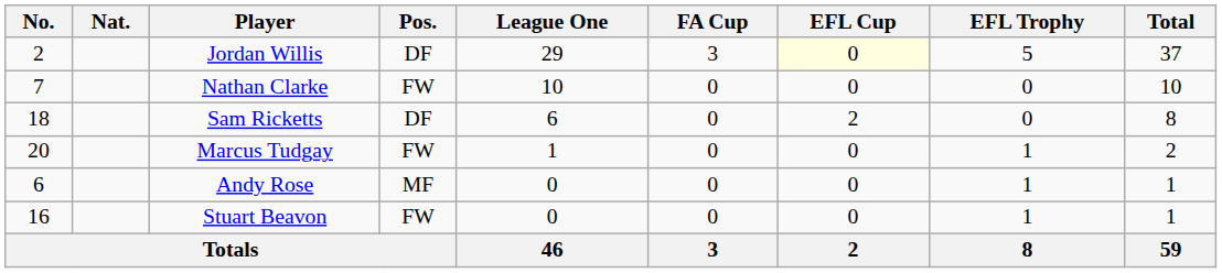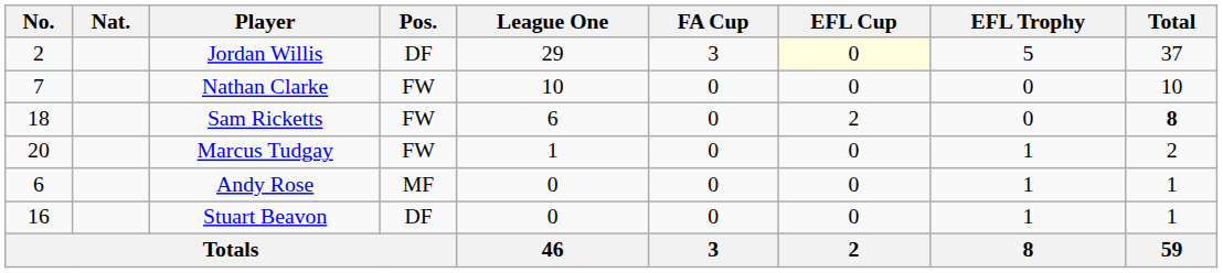Sam Ricketts | Pos.: DF -> FW
Sam Ricketts | Total: normal -> bold
Stuart Beavon | Pos.: FW -> DF
